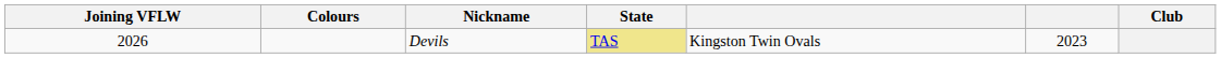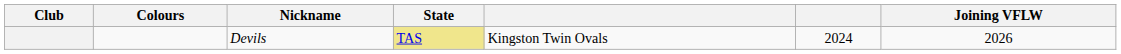columns swapped: Club <-> Joining VFLW
Devils | column 6: 2023 -> 2024
